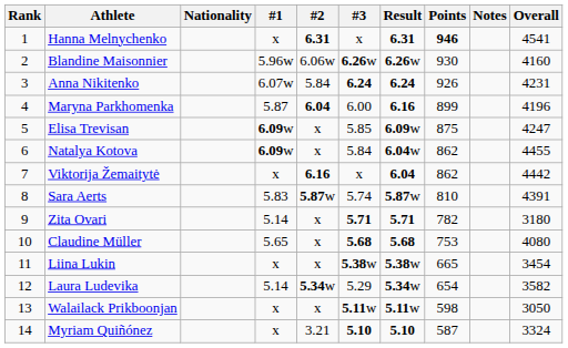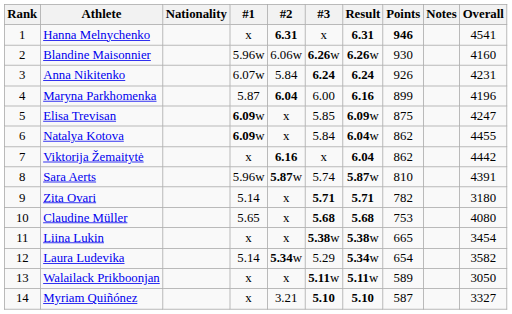Sara Aerts | #1: 5.83 -> 5.96w
Walailack Prikboonjan | Points: 598 -> 589
Myriam Quiñónez | Overall: 3324 -> 3327
